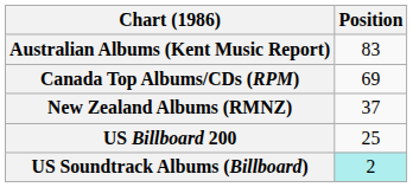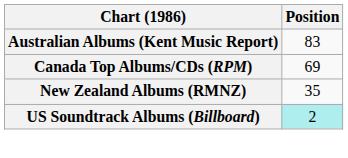New Zealand Albums (RMNZ) | Position: 37 -> 35
- row: US Billboard 200 | 25
